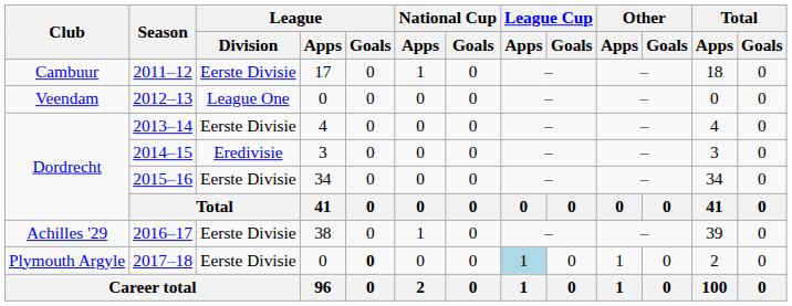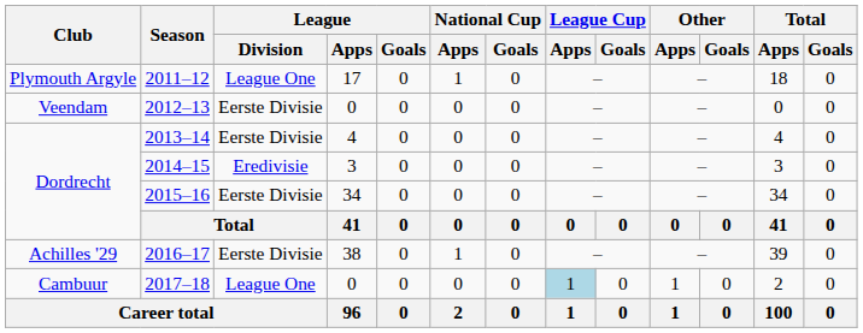2011–12 | Club: Cambuur -> Plymouth Argyle
2011–12 | League / Division: Eerste Divisie -> League One
2012–13 | League / Division: League One -> Eerste Divisie
2017–18 | Club: Plymouth Argyle -> Cambuur
2017–18 | League / Division: Eerste Divisie -> League One
2017–18 | League / Goals: bold -> normal
